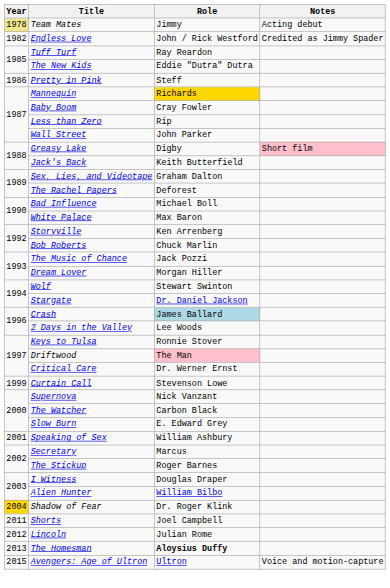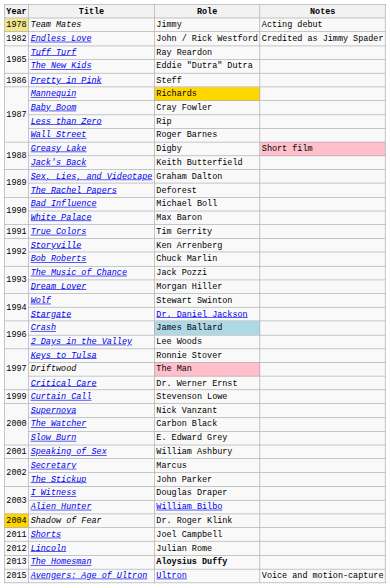Wall Street | Role: John Parker -> Roger Barnes
+ row: 1991 | True Colors | Tim Gerrity
The Stickup | Role: Roger Barnes -> John Parker
